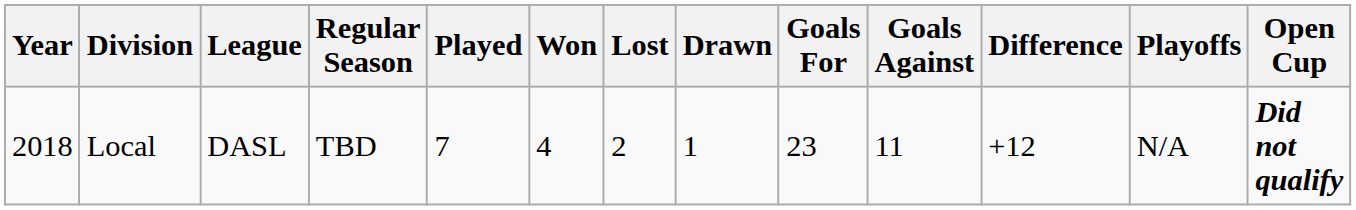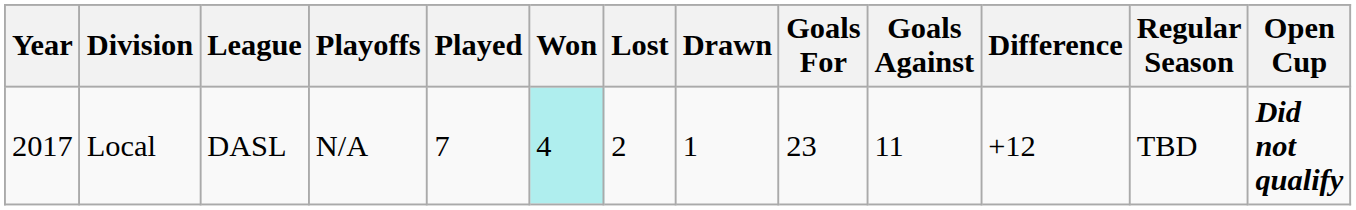columns swapped: Regular Season <-> Playoffs
Local | Year: 2018 -> 2017
Local | Won: no background -> paleturquoise background
